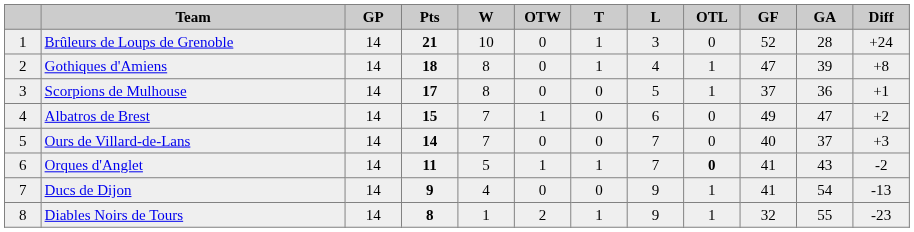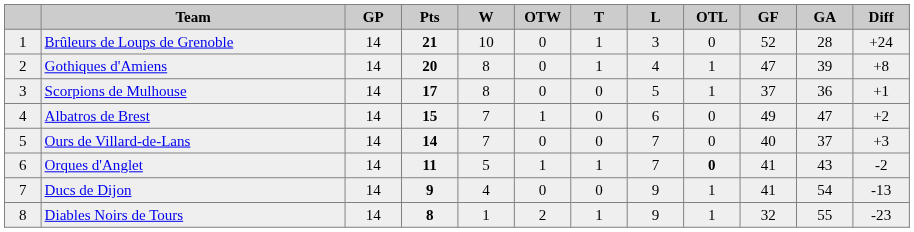Gothiques d'Amiens | Pts: 18 -> 20
